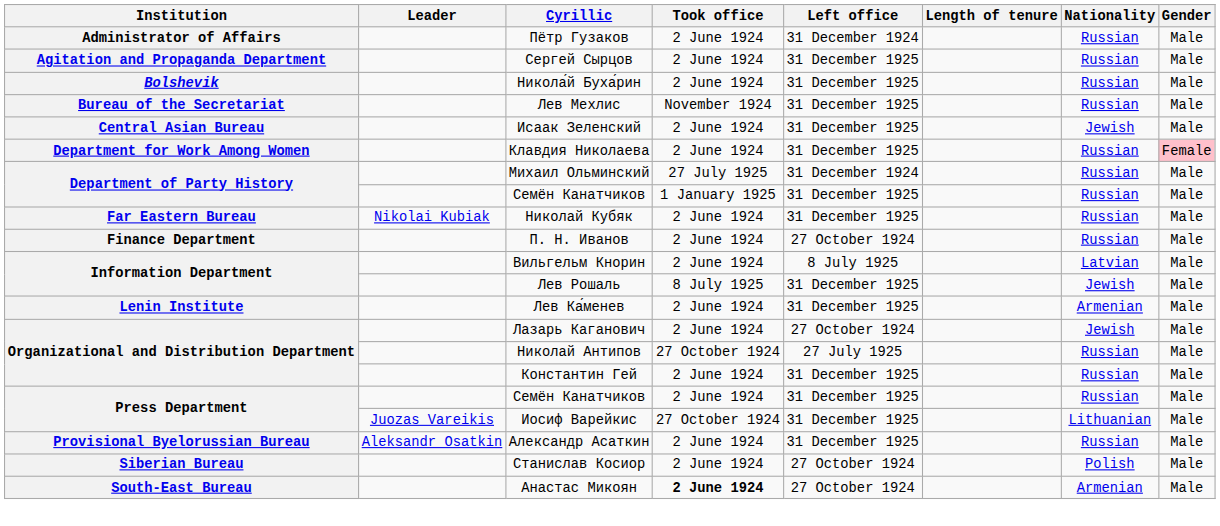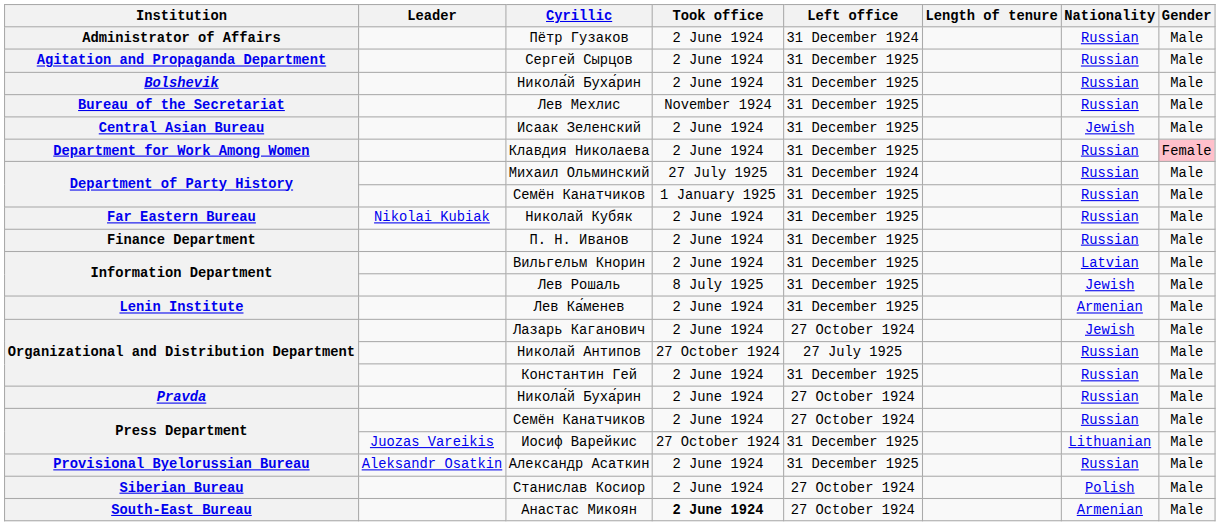П. Н. Иванов | Left office: 27 October 1924 -> 31 December 1925
Вильгельм Кнорин | Left office: 8 July 1925 -> 31 December 1925
+ row: Pravda | Никола́й Буха́рин | 2 June 1924 | 27 October 1924 | Russian | Male
Press Department / Семён Канатчиков | Left office: 31 December 1925 -> 27 October 1924
